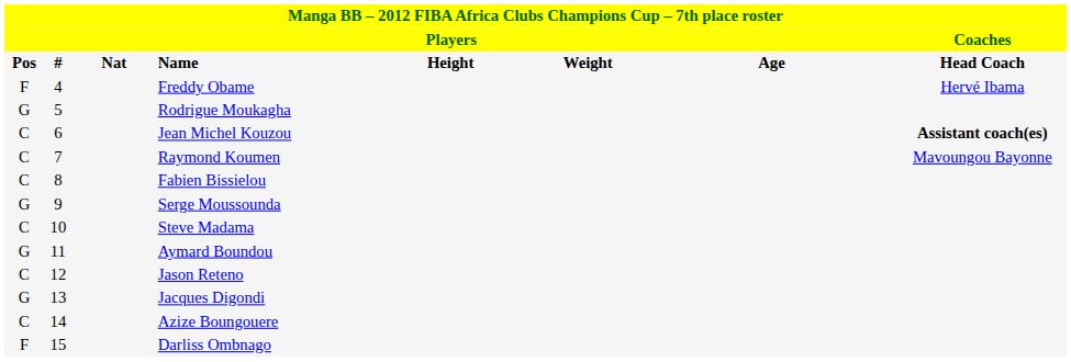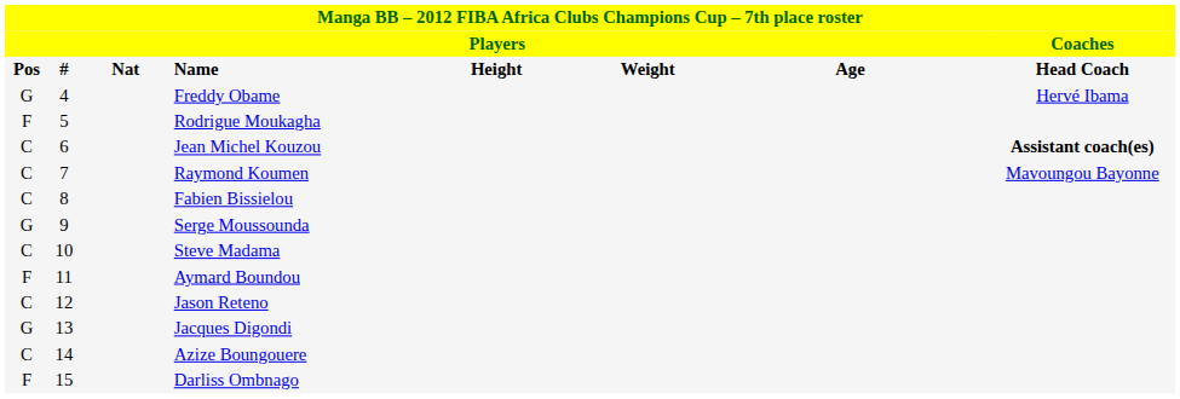Freddy Obame | column 1: F -> G
Rodrigue Moukagha | column 1: G -> F
Aymard Boundou | column 1: G -> F
